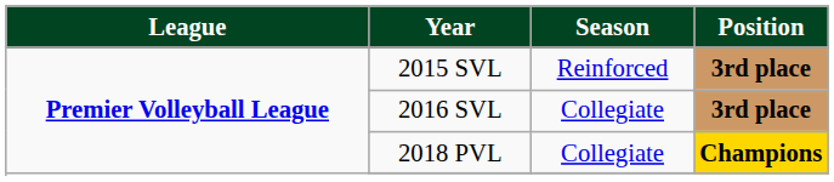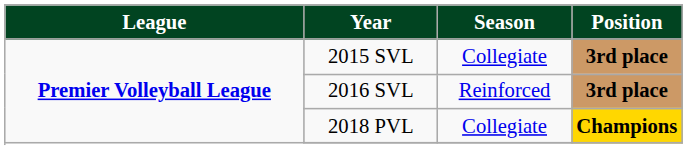2015 SVL | column 3: Reinforced -> Collegiate
2016 SVL | column 3: Collegiate -> Reinforced
